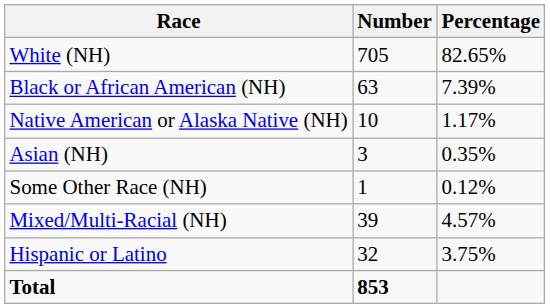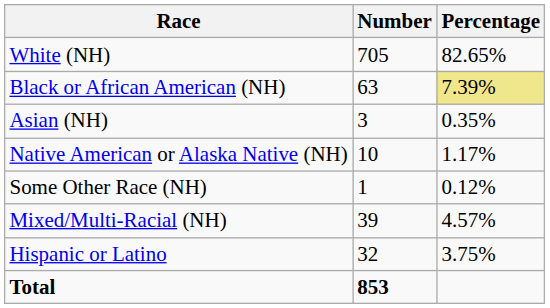Black or African American (NH) | Percentage: no background -> khaki background
rows swapped: Native American or Alaska Native (NH) <-> Asian (NH)
